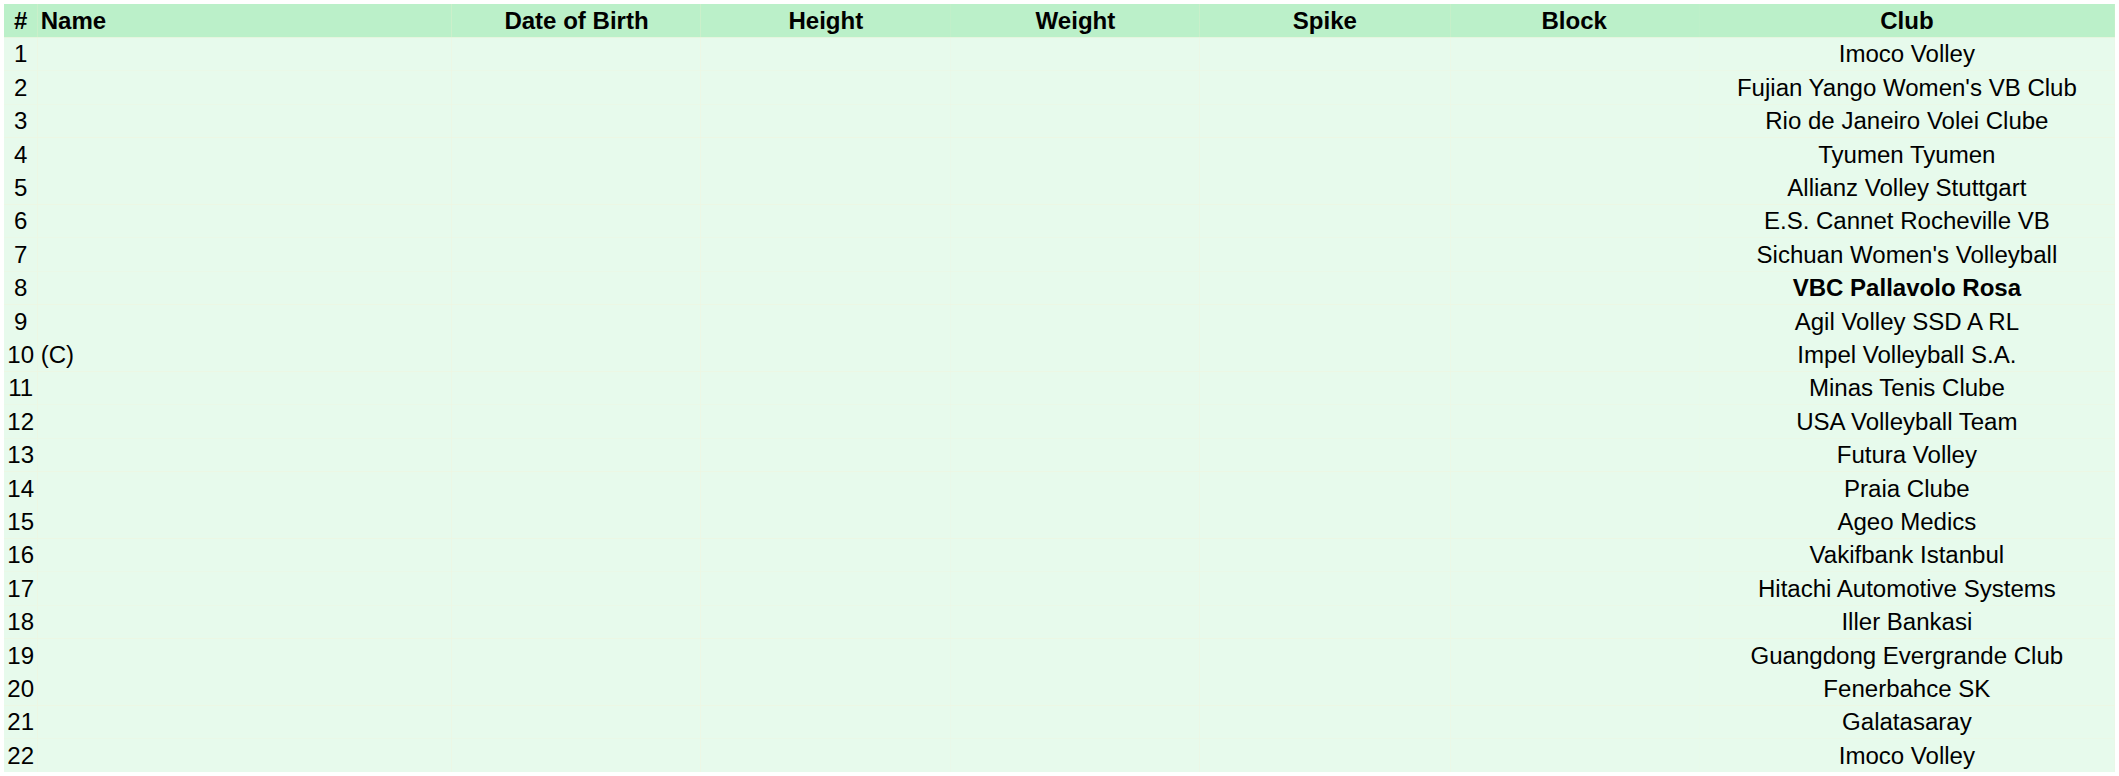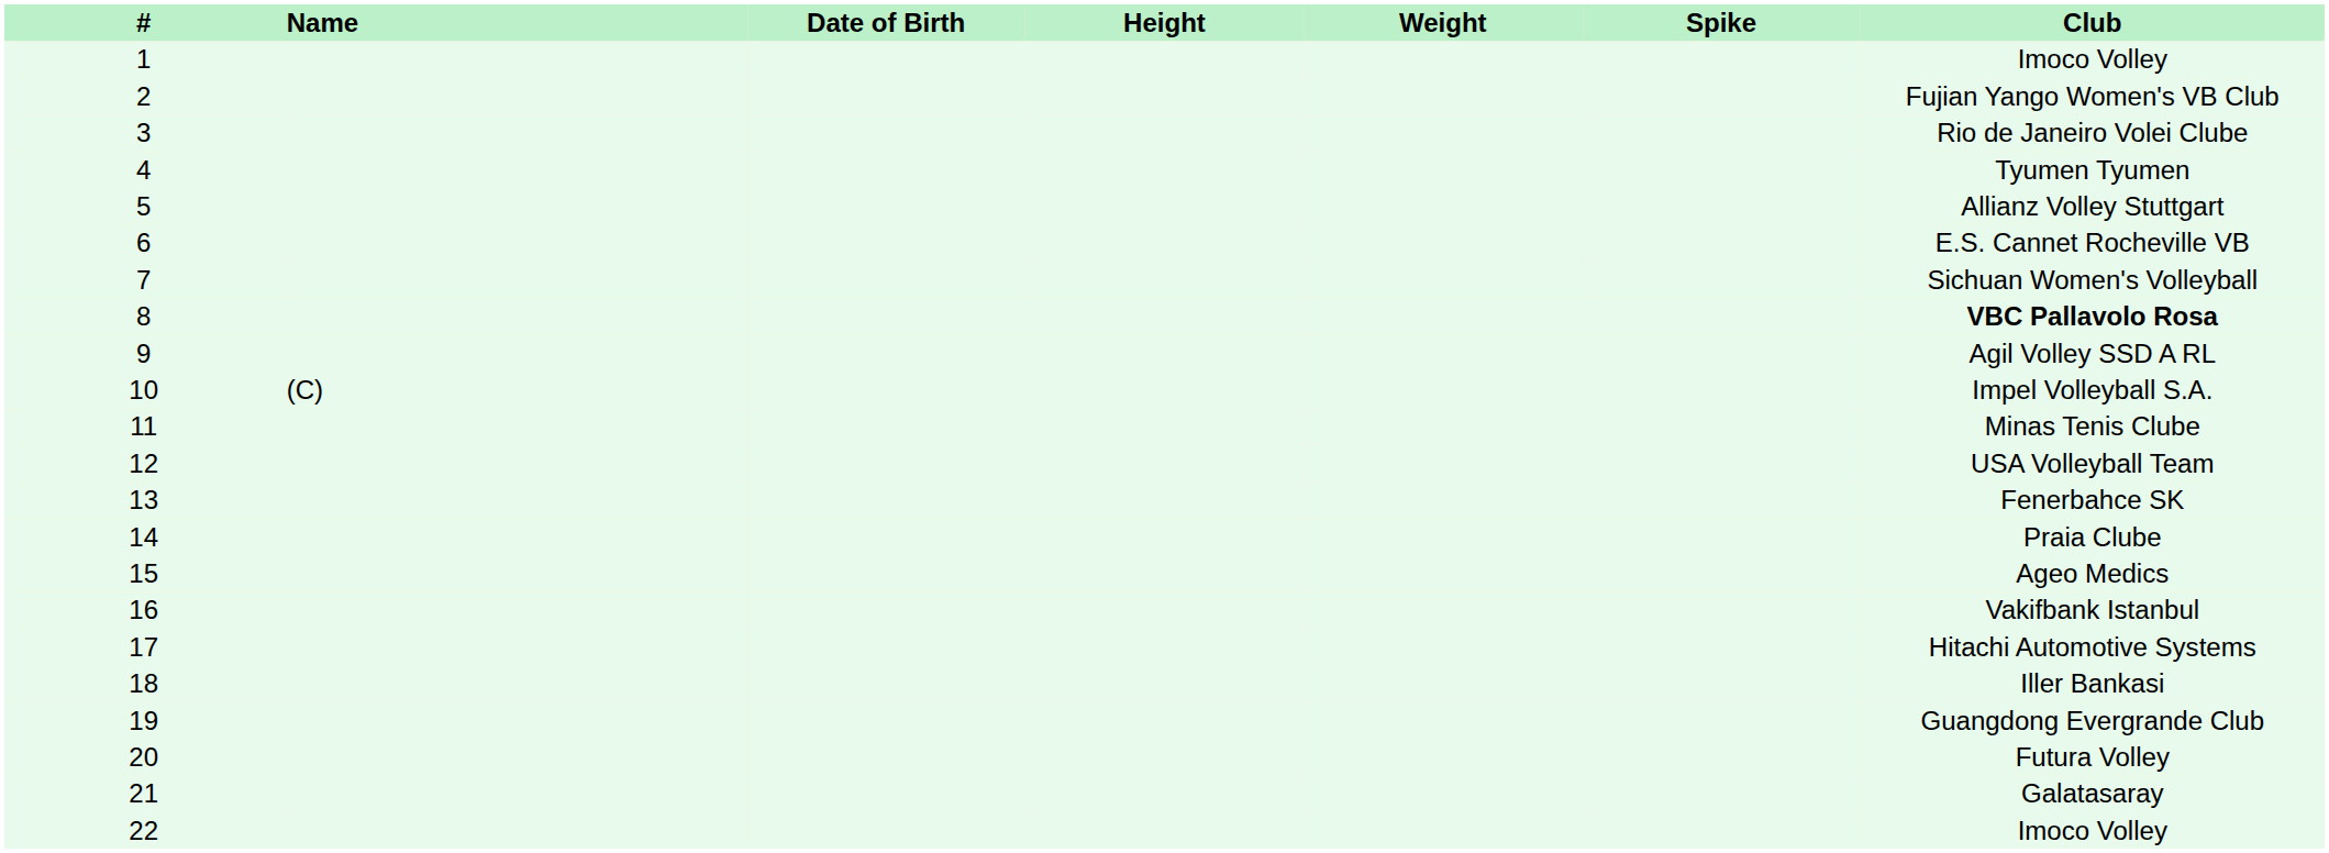- column: Block
13 | Club: Futura Volley -> Fenerbahce SK
20 | Club: Fenerbahce SK -> Futura Volley
